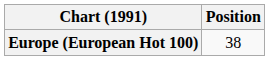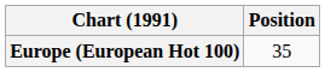Europe (European Hot 100) | Position: 38 -> 35
